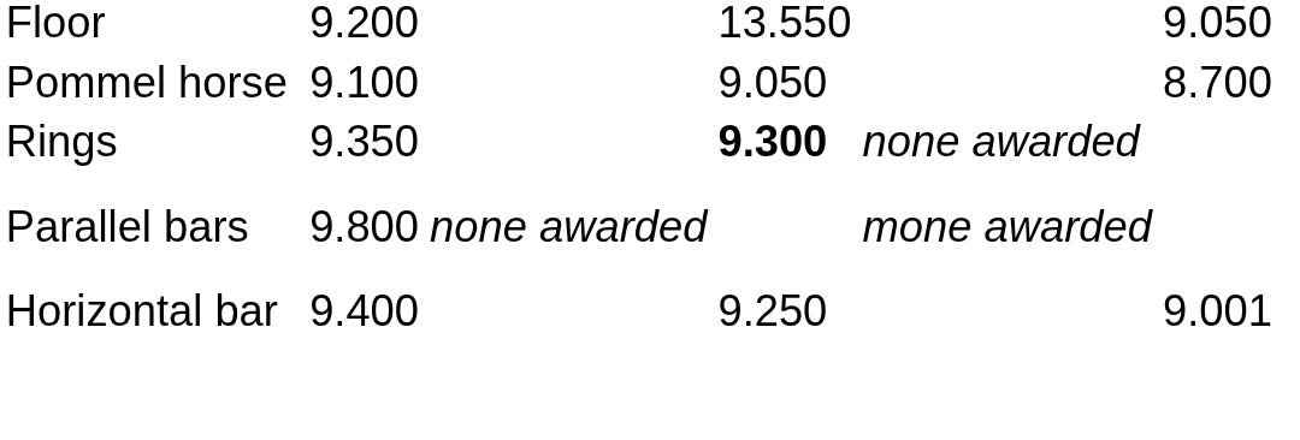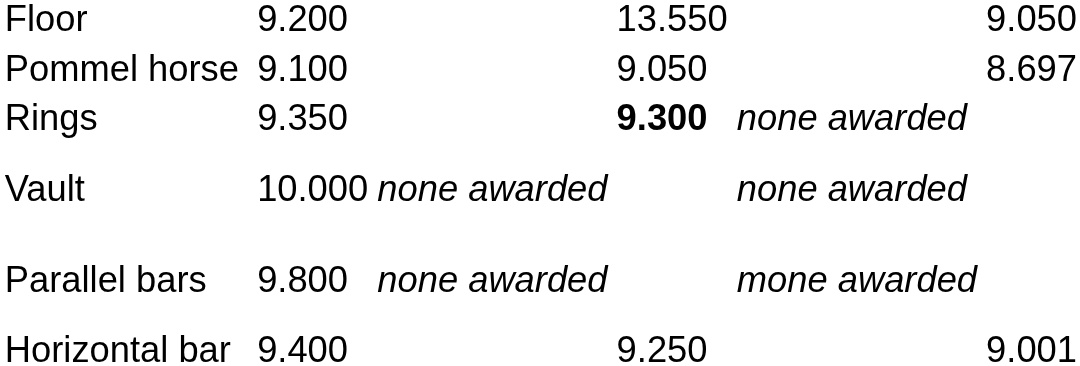Pommel horse | column 7: 8.700 -> 8.697
+ row: Vault | 10.000 | none awarded | none awarded
